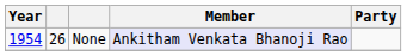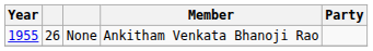None | Year: 1954 -> 1955
None | Member: lavender background -> no background
